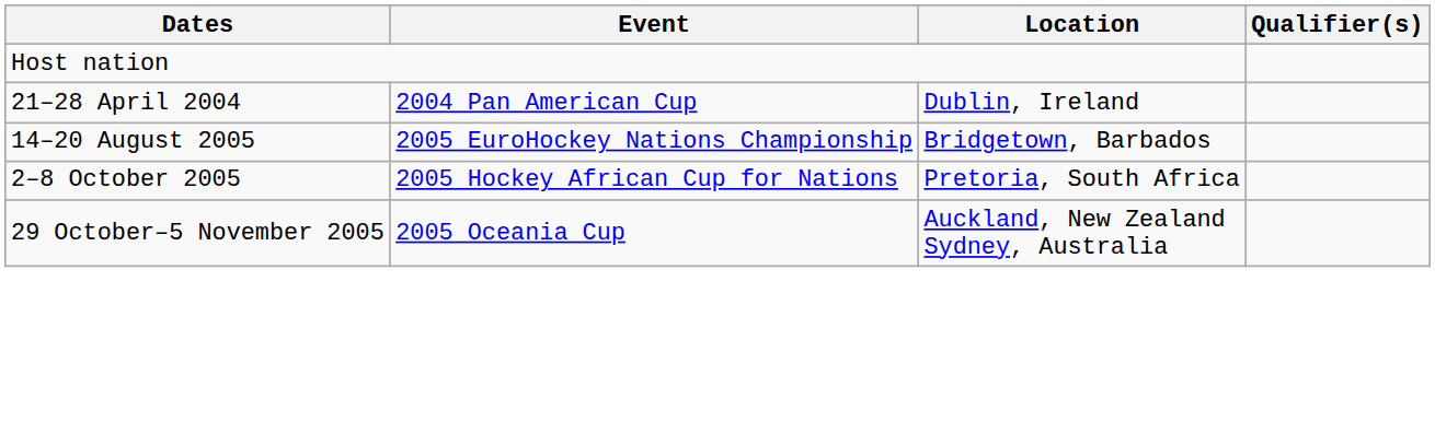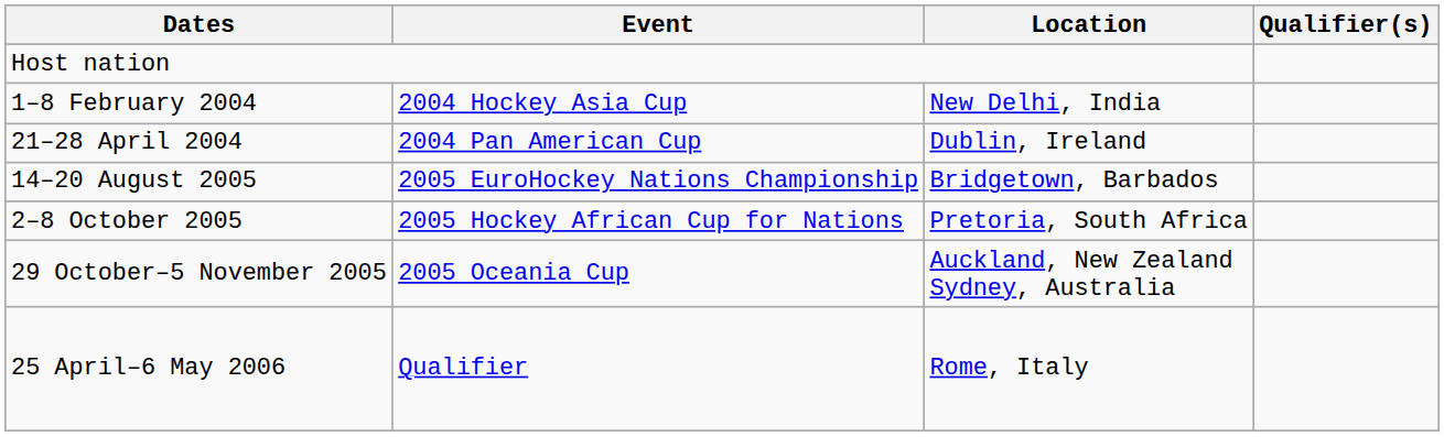+ row: 1–8 February 2004 | 2004 Hockey Asia Cup | New Delhi, India
+ row: 25 April–6 May 2006 | Qualifier | Rome, Italy
